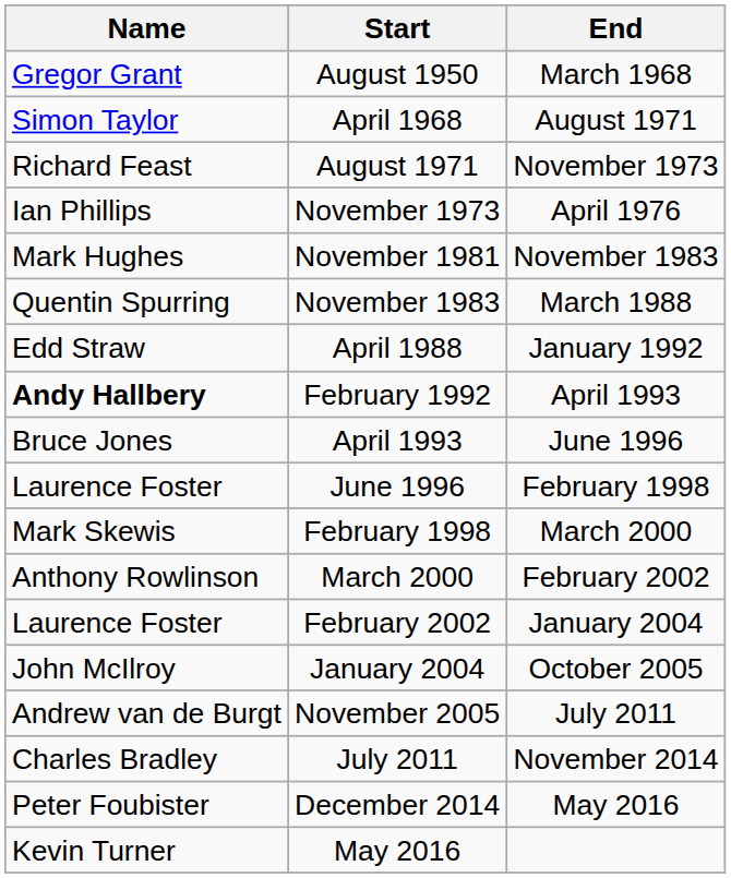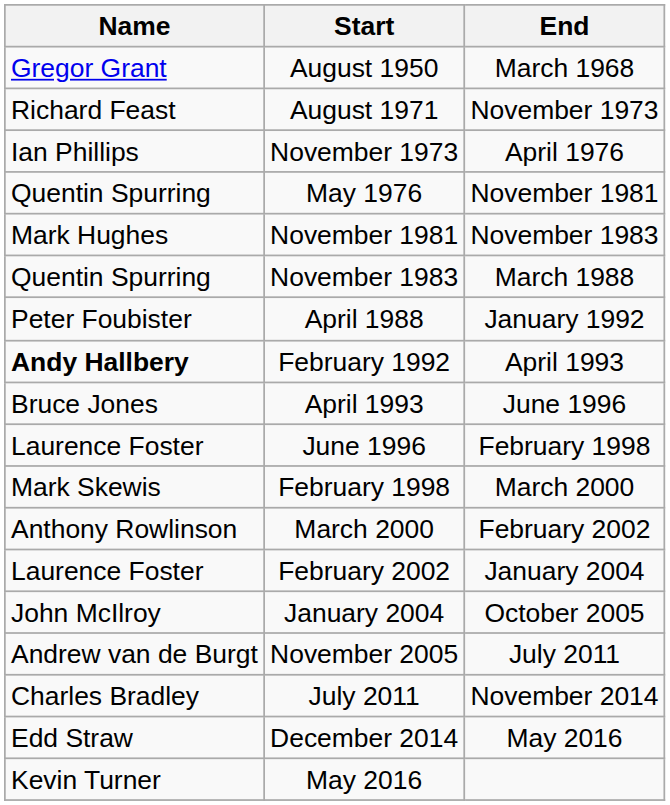- row: Simon Taylor | April 1968 | August 1971
+ row: Quentin Spurring | May 1976 | November 1981
April 1988 | Name: Edd Straw -> Peter Foubister
December 2014 | Name: Peter Foubister -> Edd Straw
